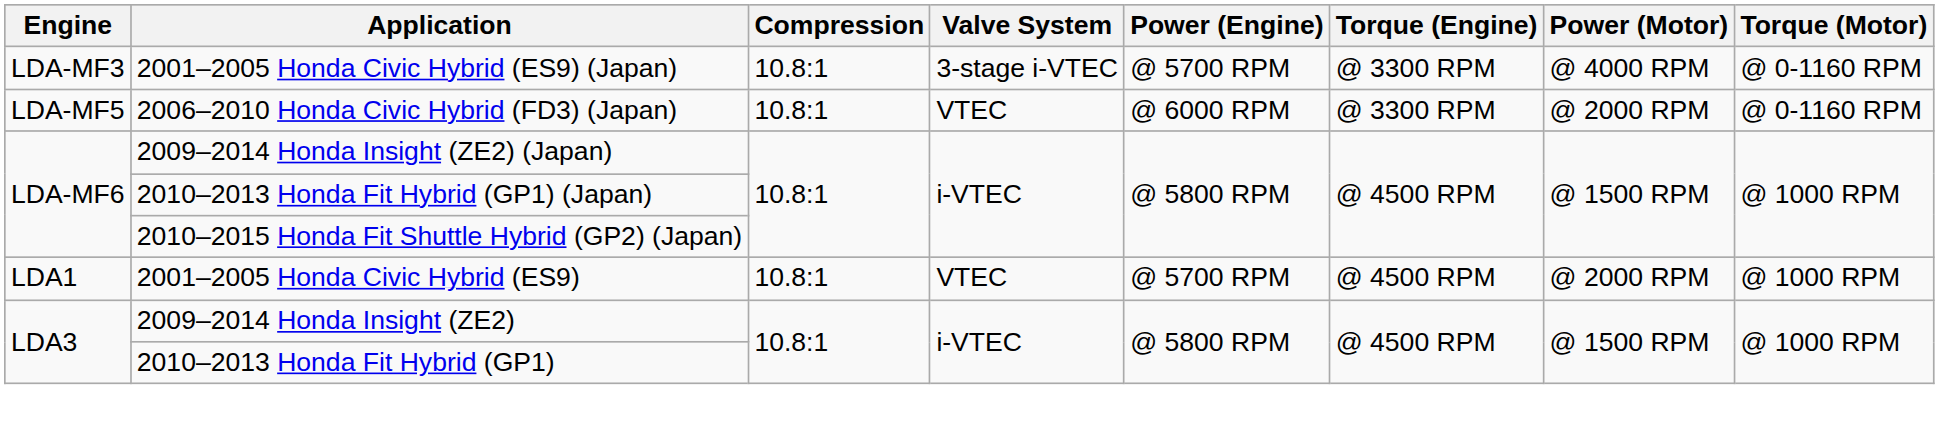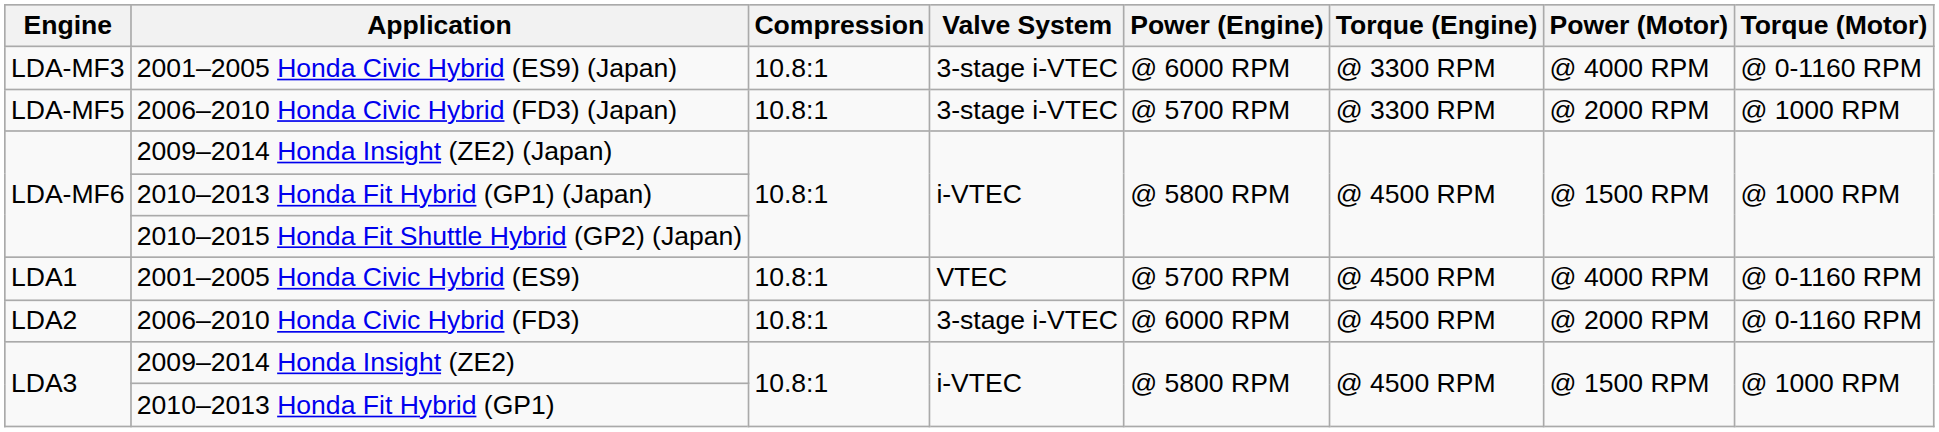2001–2005 Honda Civic Hybrid (ES9) (Japan) | Power (Engine): @ 5700 RPM -> @ 6000 RPM
2006–2010 Honda Civic Hybrid (FD3) (Japan) | Valve System: VTEC -> 3-stage i-VTEC
2006–2010 Honda Civic Hybrid (FD3) (Japan) | Power (Engine): @ 6000 RPM -> @ 5700 RPM
2006–2010 Honda Civic Hybrid (FD3) (Japan) | Torque (Motor): @ 0-1160 RPM -> @ 1000 RPM
2001–2005 Honda Civic Hybrid (ES9) | Power (Motor): @ 2000 RPM -> @ 4000 RPM
2001–2005 Honda Civic Hybrid (ES9) | Torque (Motor): @ 1000 RPM -> @ 0-1160 RPM
+ row: LDA2 | 2006–2010 Honda Civic Hybrid (FD3) | 10.8:1 | 3-stage i-VTEC | @ 6000 RPM | @ 4500 RPM | @ 2000 RPM | @ 0-1160 RPM
